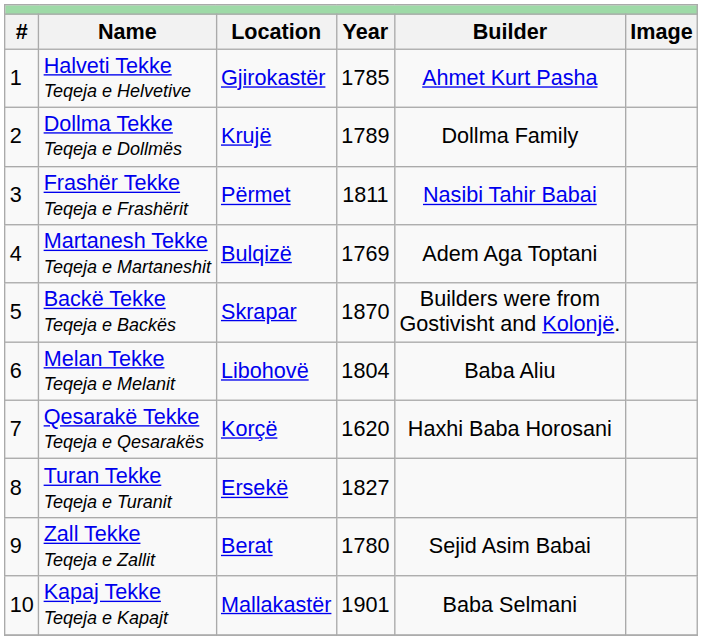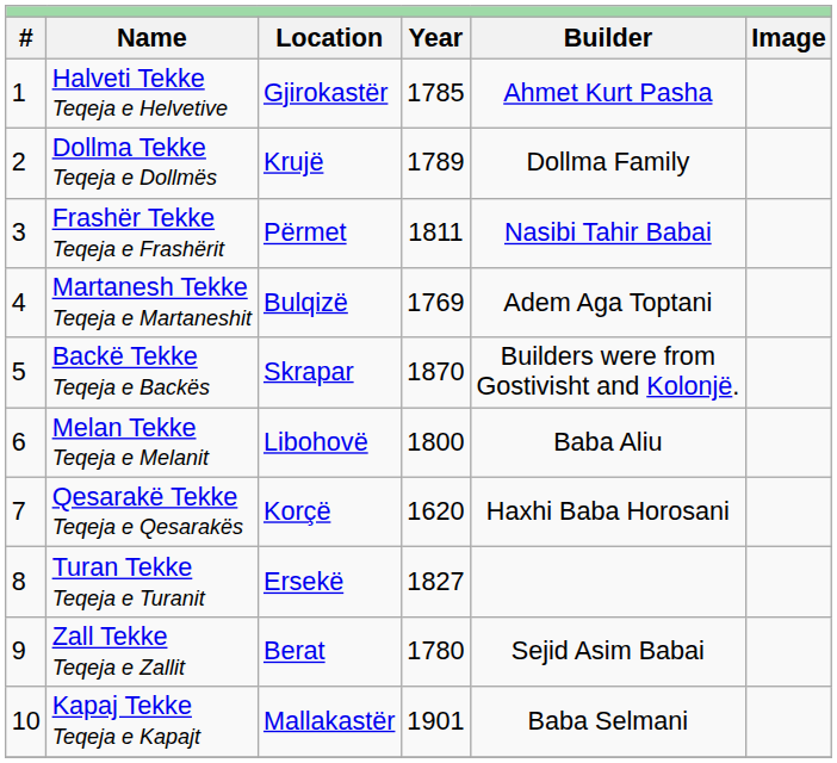Melan Tekke Teqeja e Melanit | column 4: 1804 -> 1800
